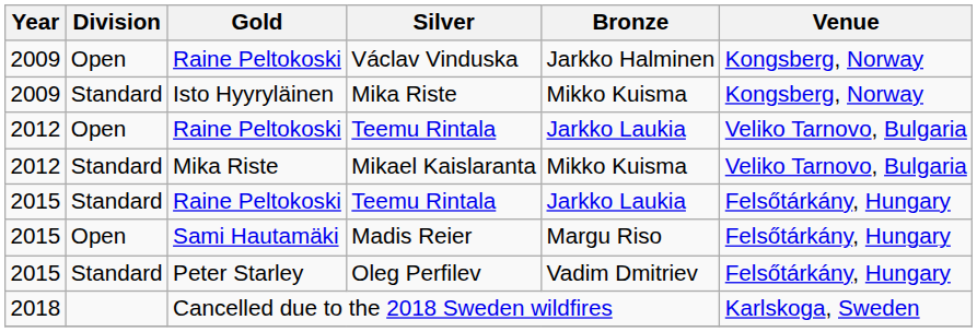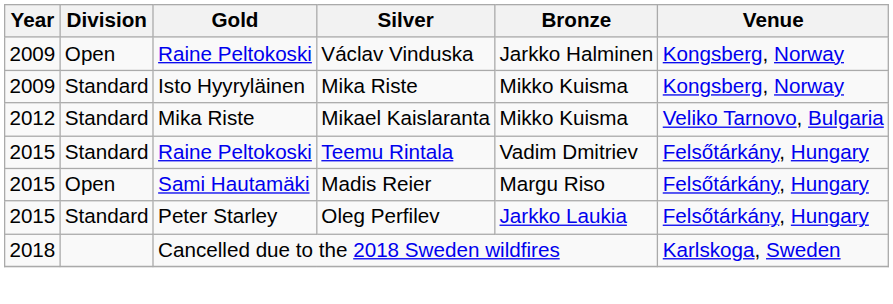- row: 2012 | Open | Raine Peltokoski | Teemu Rintala | Jarkko Laukia | Veliko Tarnovo, Bulgaria
2015 / Teemu Rintala | Bronze: Jarkko Laukia -> Vadim Dmitriev
Oleg Perfilev | Bronze: Vadim Dmitriev -> Jarkko Laukia
